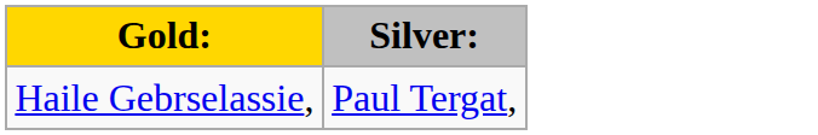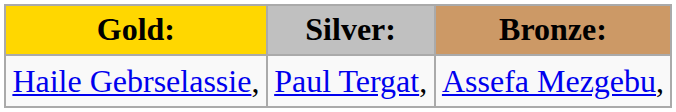+ column: Bronze: | Assefa Mezgebu,
